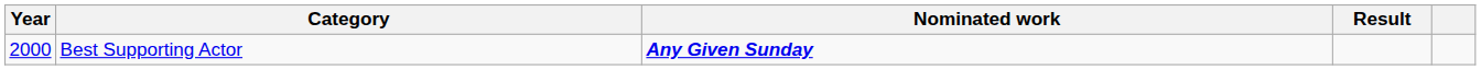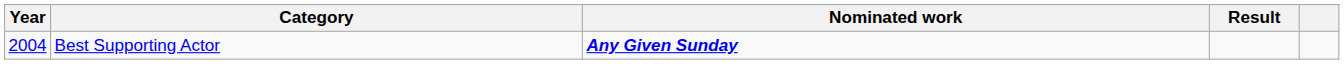Best Supporting Actor | Year: 2000 -> 2004
